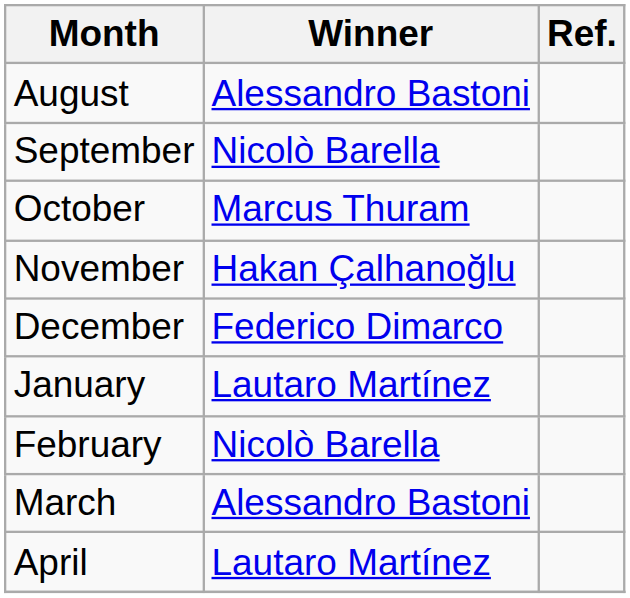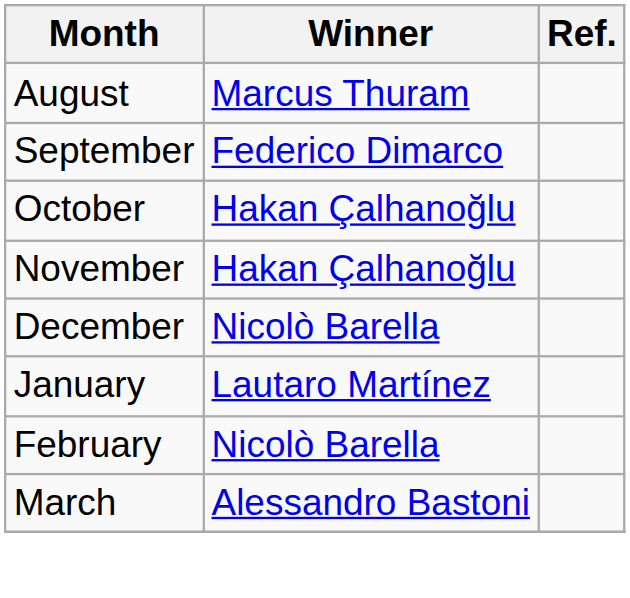August | Winner: Alessandro Bastoni -> Marcus Thuram
September | Winner: Nicolò Barella -> Federico Dimarco
October | Winner: Marcus Thuram -> Hakan Çalhanoğlu
December | Winner: Federico Dimarco -> Nicolò Barella
- row: April | Lautaro Martínez
